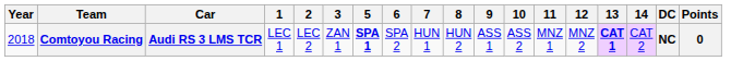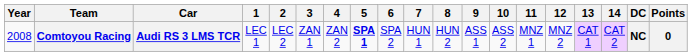+ column: 4 | ZAN 2
Comtoyou Racing | Year: 2018 -> 2008
Comtoyou Racing | 13: bold -> normal
